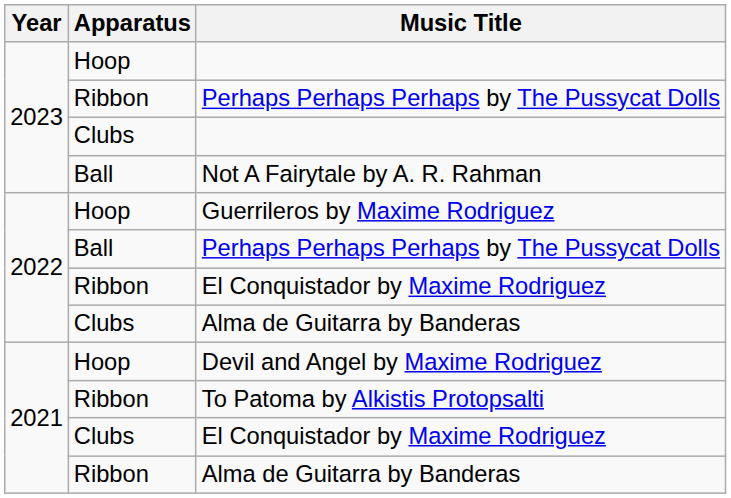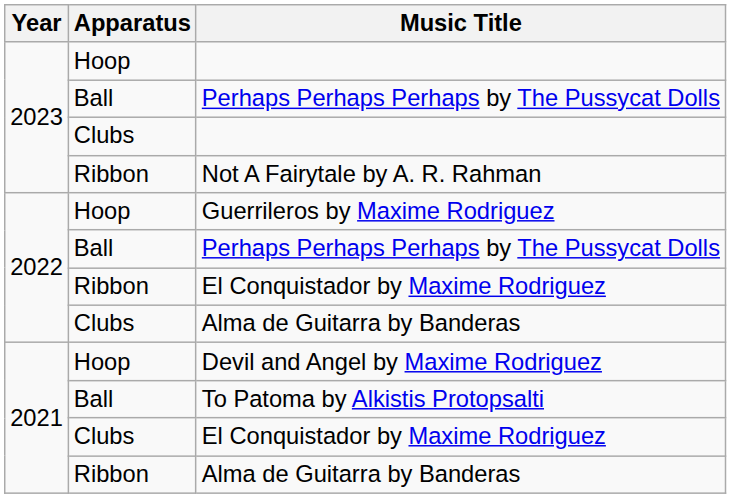2023 / Perhaps Perhaps Perhaps by The Pussycat Dolls | Apparatus: Ribbon -> Ball
Not A Fairytale by A. R. Rahman | Apparatus: Ball -> Ribbon
To Patoma by Alkistis Protopsalti | Apparatus: Ribbon -> Ball
